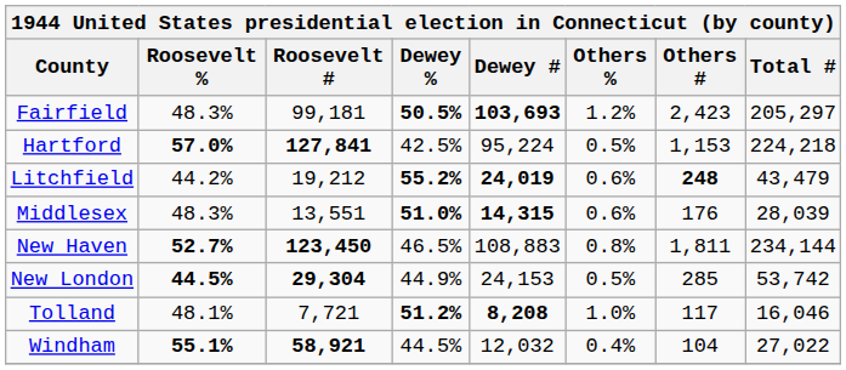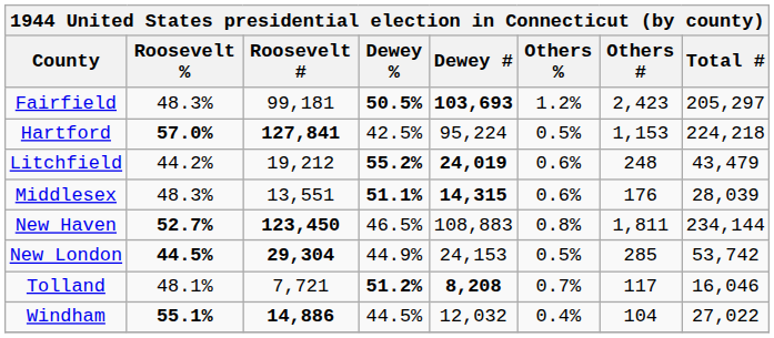Litchfield | Others #: bold -> normal
Middlesex | Dewey %: 51.0% -> 51.1%
Tolland | Others %: 1.0% -> 0.7%
Windham | Roosevelt #: 58,921 -> 14,886
